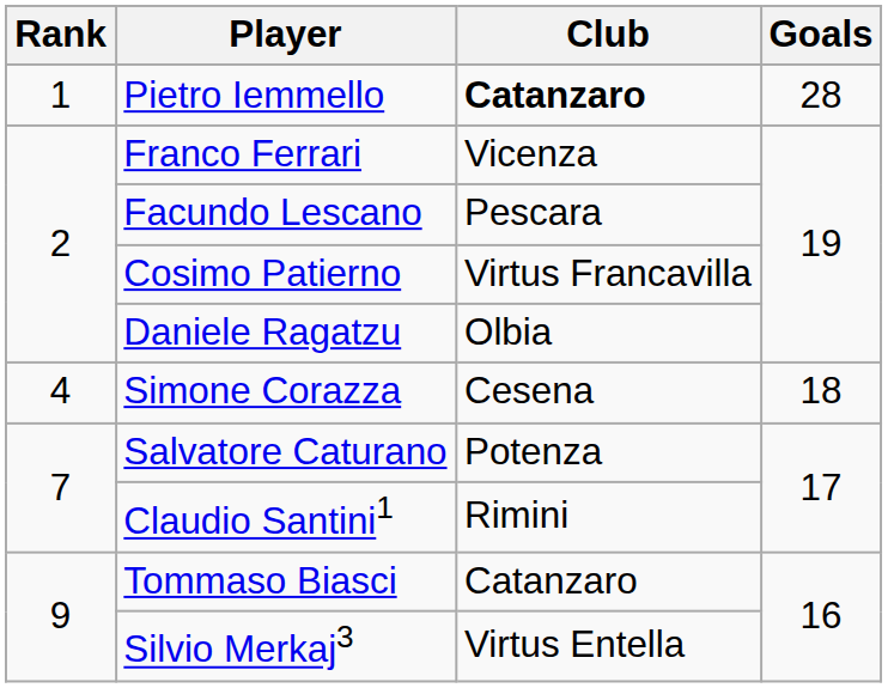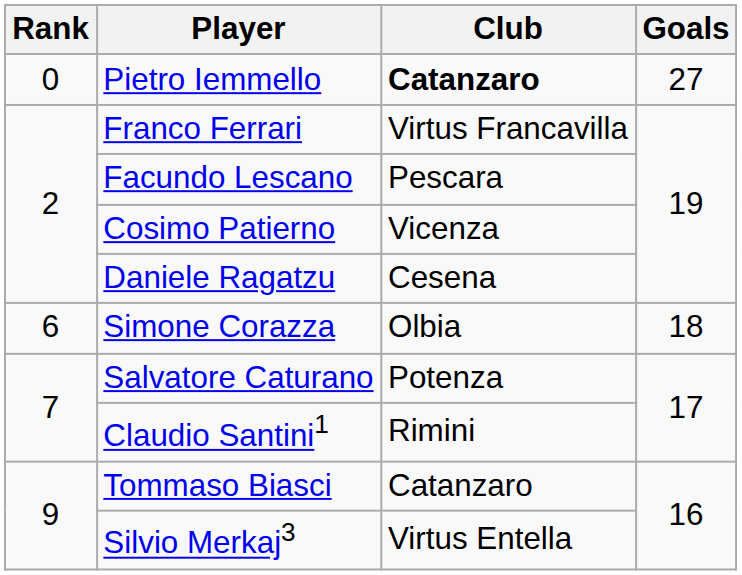Pietro Iemmello | Rank: 1 -> 0
Pietro Iemmello | Goals: 28 -> 27
Franco Ferrari | Club: Vicenza -> Virtus Francavilla
Cosimo Patierno | Club: Virtus Francavilla -> Vicenza
Daniele Ragatzu | Club: Olbia -> Cesena
Simone Corazza | Rank: 4 -> 6
Simone Corazza | Club: Cesena -> Olbia
